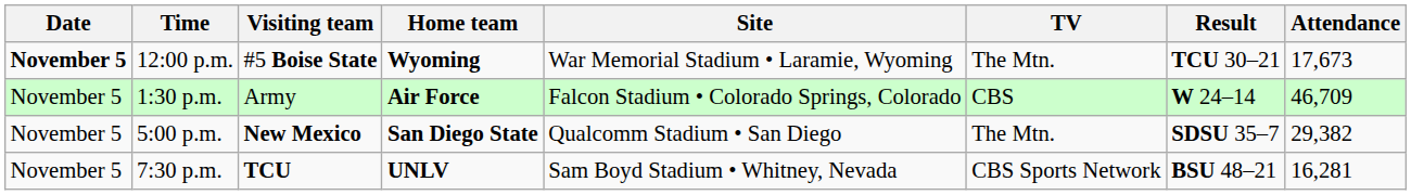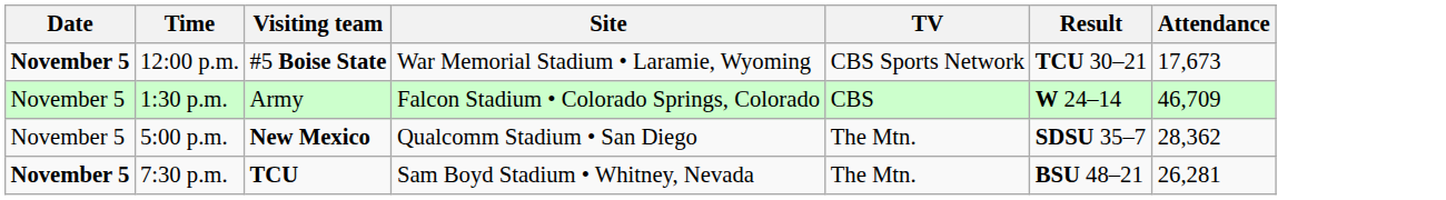- column: Home team | Wyoming | Air Force | San Diego State | UNLV
12:00 p.m. | TV: The Mtn. -> CBS Sports Network
5:00 p.m. | Attendance: 29,382 -> 28,362
7:30 p.m. | Date: normal -> bold
7:30 p.m. | TV: CBS Sports Network -> The Mtn.
7:30 p.m. | Attendance: 16,281 -> 26,281
